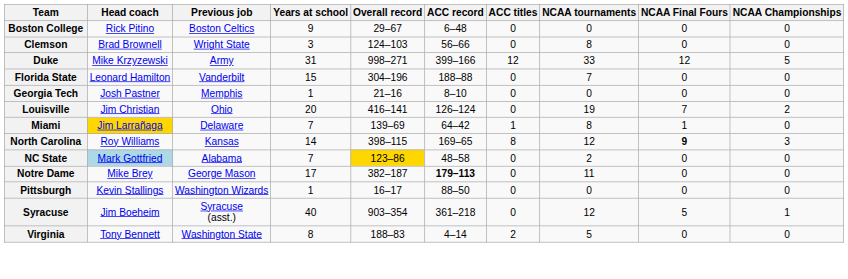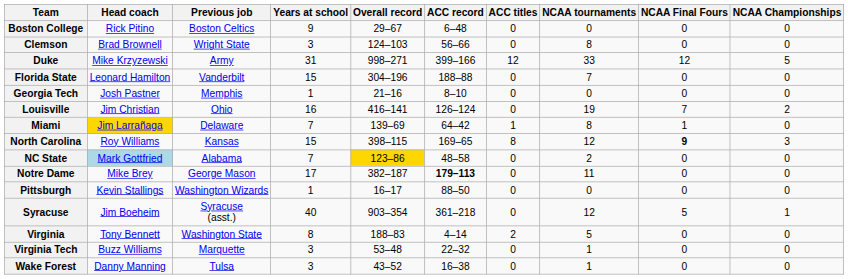Louisville | Years at school: 20 -> 16
North Carolina | Years at school: 14 -> 15
+ row: Virginia Tech | Buzz Williams | Marquette | 3 | 53–48 | 22–32 | 0 | 1 | 0 | 0
+ row: Wake Forest | Danny Manning | Tulsa | 3 | 43–52 | 16–38 | 0 | 1 | 0 | 0
